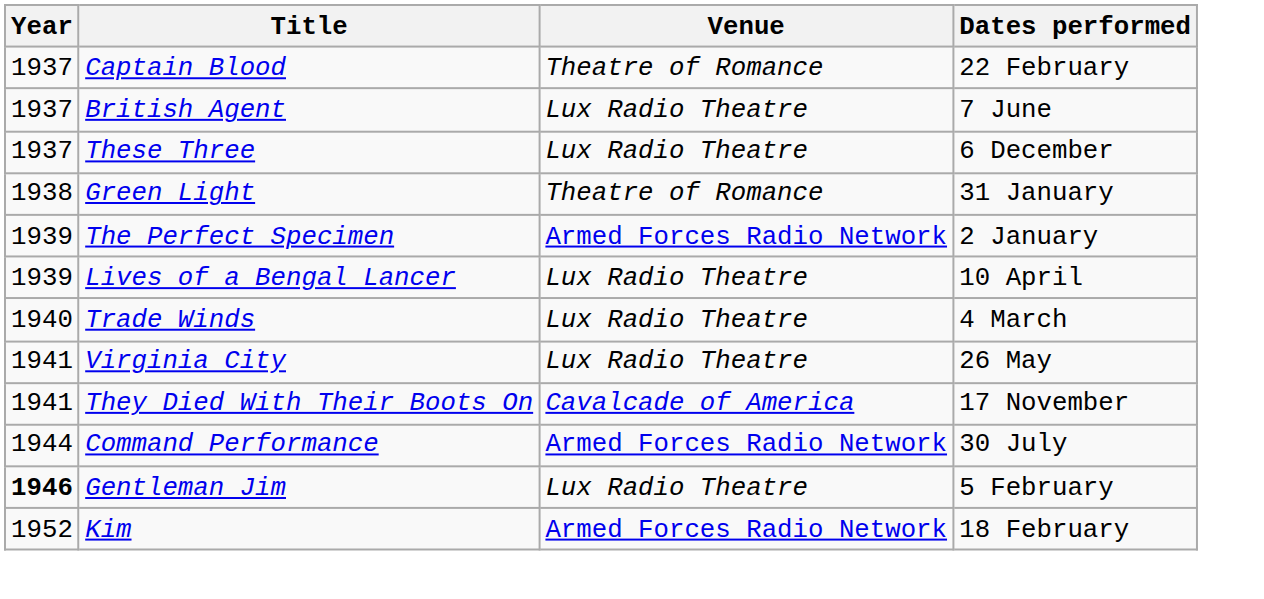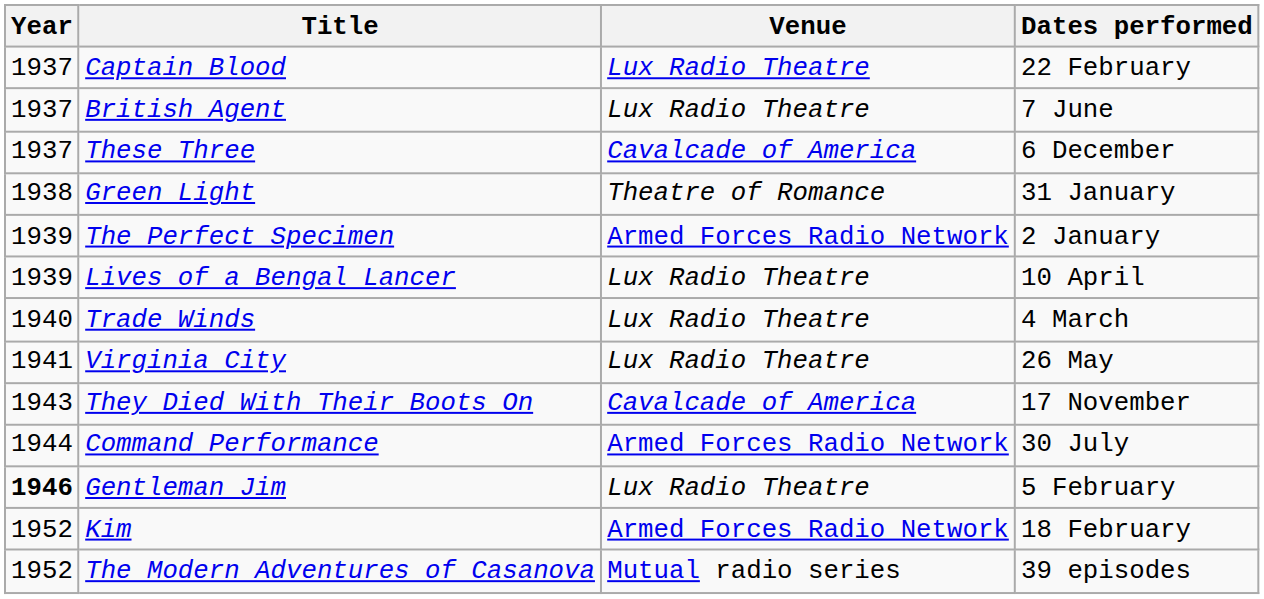Captain Blood | Venue: Theatre of Romance -> Lux Radio Theatre
These Three | Venue: Lux Radio Theatre -> Cavalcade of America
They Died With Their Boots On | Year: 1941 -> 1943
+ row: 1952 | The Modern Adventures of Casanova | Mutual radio series | 39 episodes
